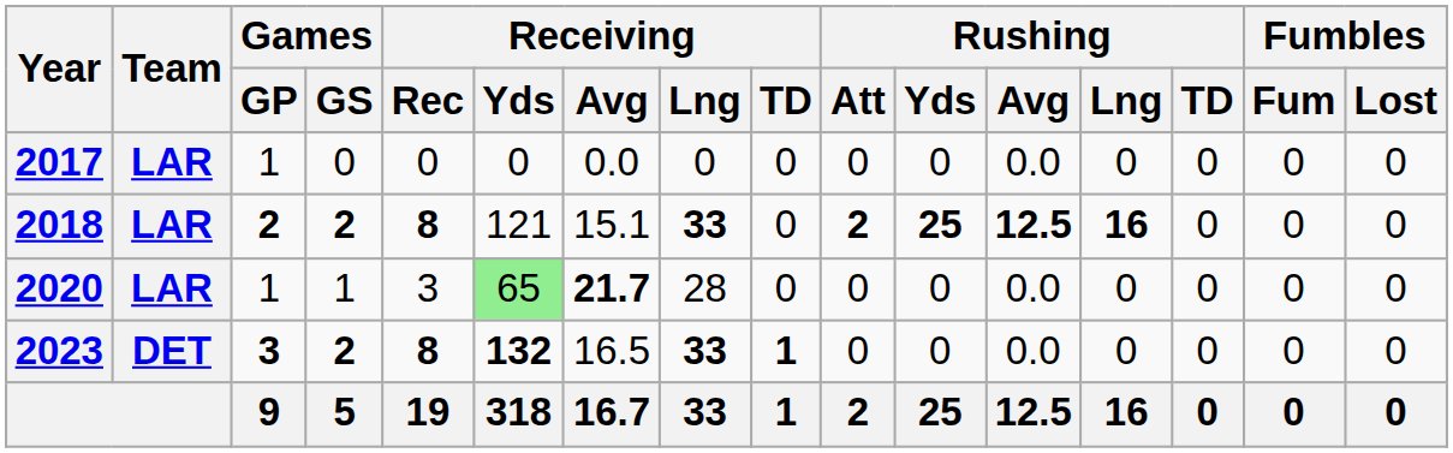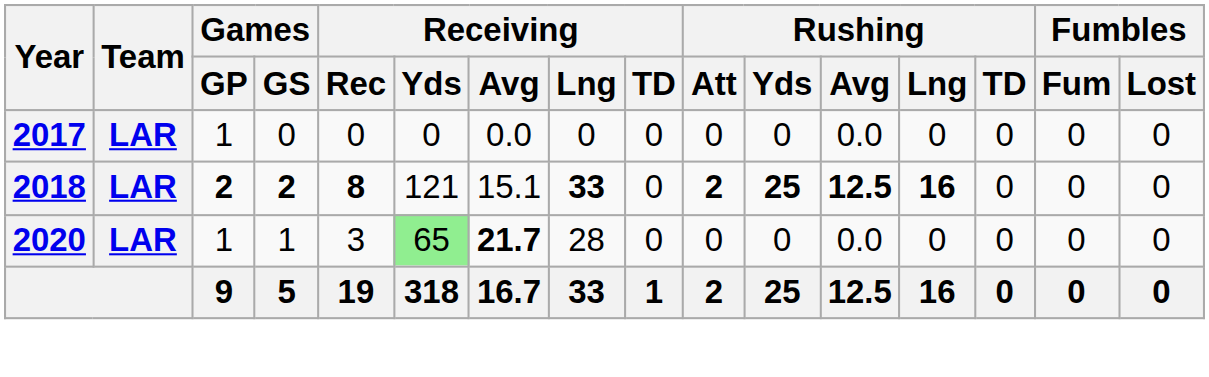- row: 2023 | DET | 3 | 2 | 8 | 132 | 16.5 | 33 | 1 | 0 | 0 | 0.0 | 0 | 0 | 0 | 0
